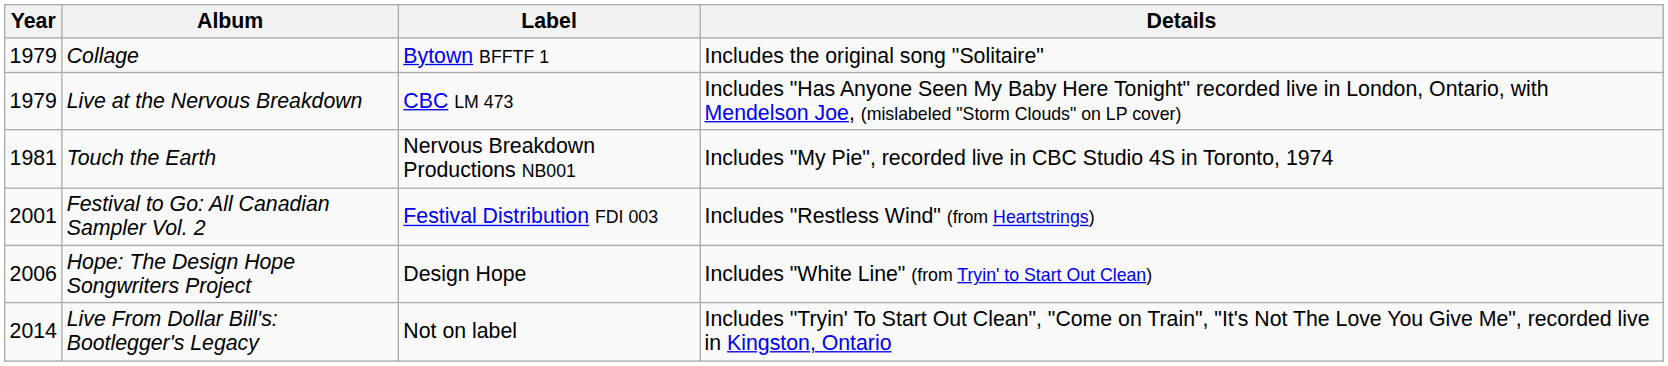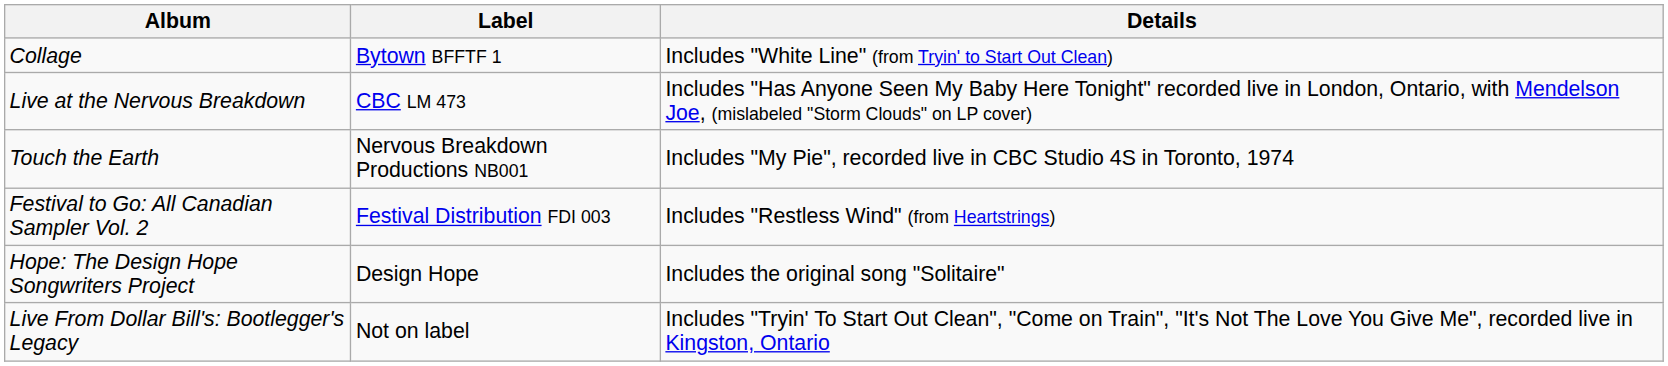- column: Year | 1979 | 1979 | 1981 | 2001 | 2006 | 2014
Collage | Details: Includes the original song "Solitaire" -> Includes "White Line" (from Tryin' to Start Out Clean)
Hope: The Design Hope Songwriters Project | Details: Includes "White Line" (from Tryin' to Start Out Clean) -> Includes the original song "Solitaire"
